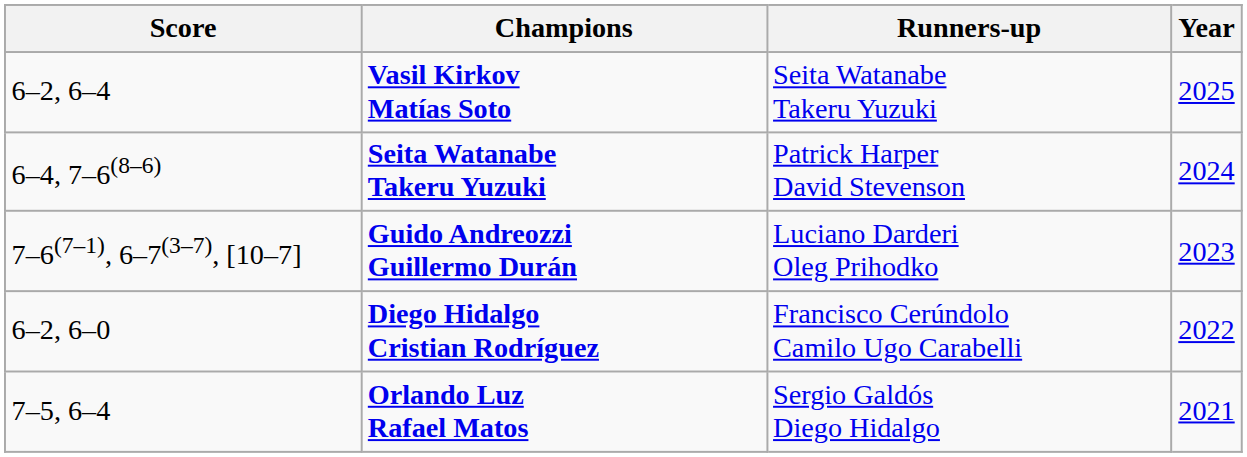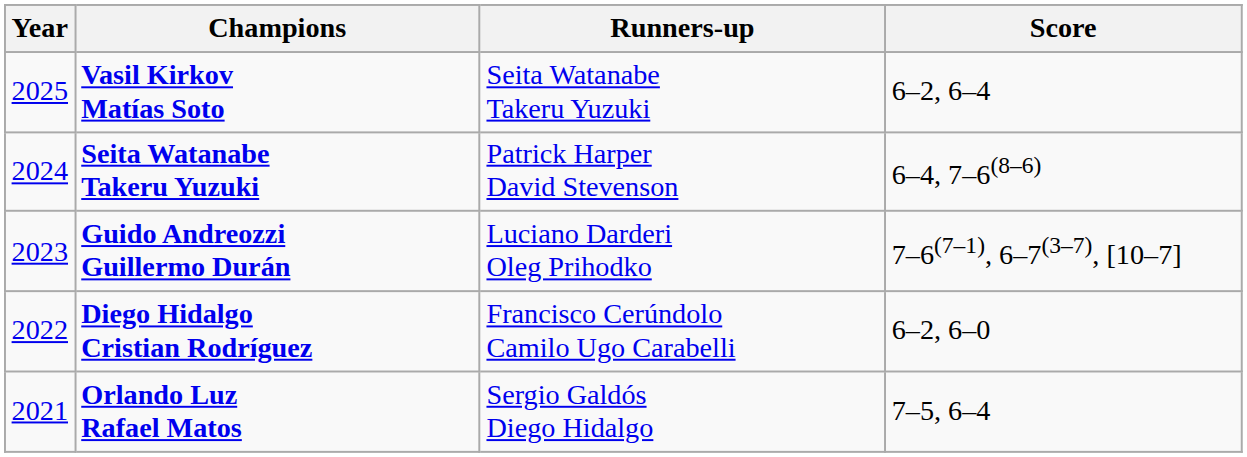columns swapped: Year <-> Score
